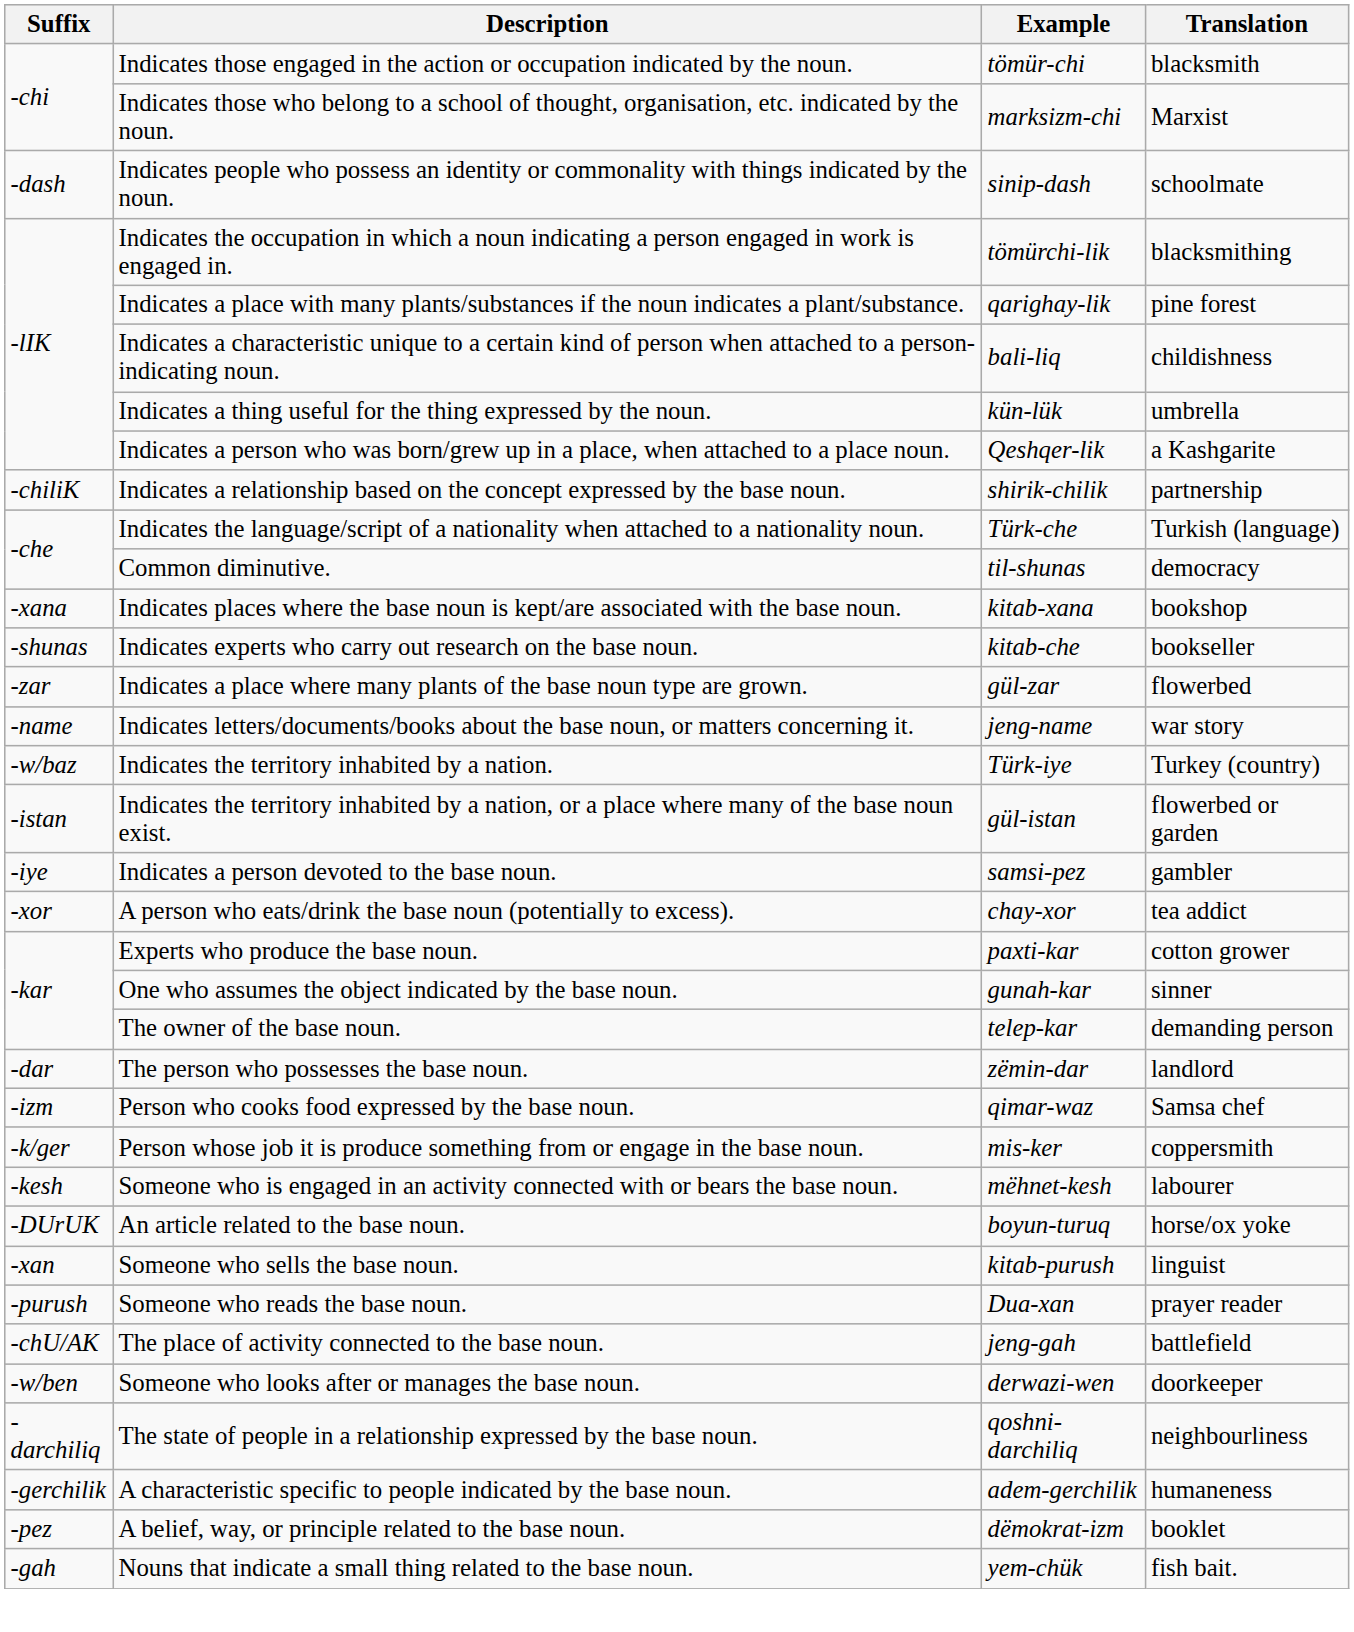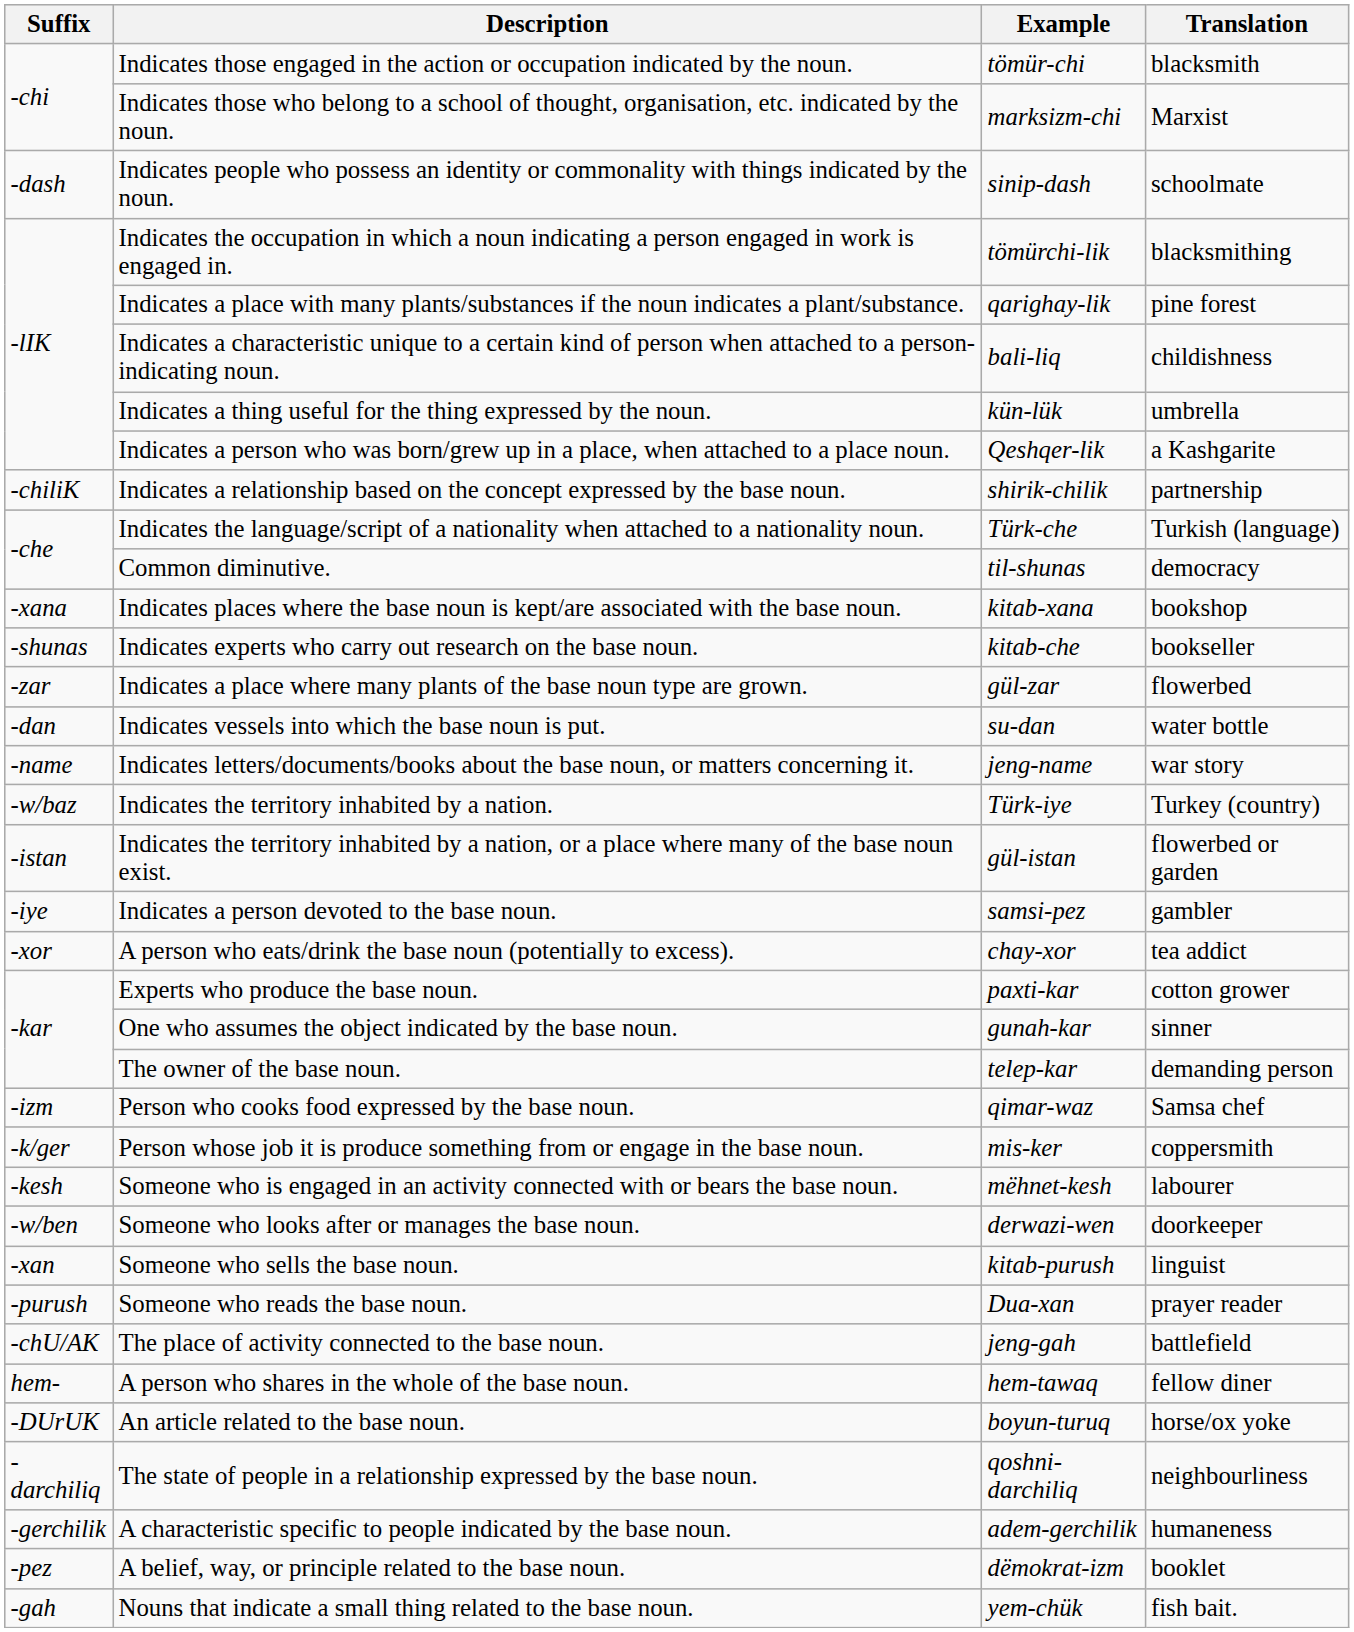+ row: -dan | Indicates vessels into which the base noun is put. | su-dan | water bottle
- row: -dar | The person who possesses the base noun. | zëmin-dar | landlord
rows swapped: Someone who looks after or manages the base noun. <-> An article related to the base noun.
+ row: hem- | A person who shares in the whole of the base noun. | hem-tawaq | fellow diner
